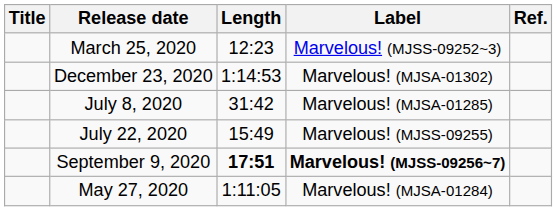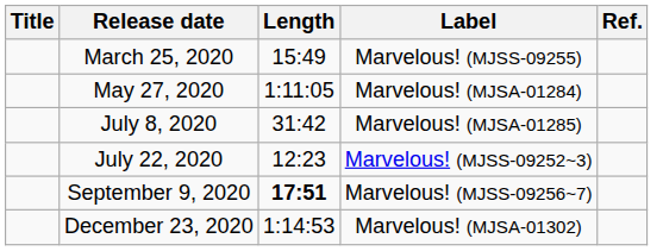March 25, 2020 | Length: 12:23 -> 15:49
March 25, 2020 | Label: Marvelous! (MJSS-09252~3) -> Marvelous! (MJSS-09255)
rows swapped: May 27, 2020 <-> December 23, 2020
July 22, 2020 | Length: 15:49 -> 12:23
July 22, 2020 | Label: Marvelous! (MJSS-09255) -> Marvelous! (MJSS-09252~3)
September 9, 2020 | Label: bold -> normal
